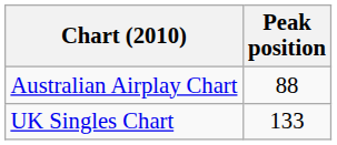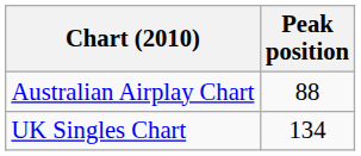UK Singles Chart | Peak position: 133 -> 134
